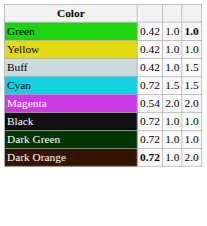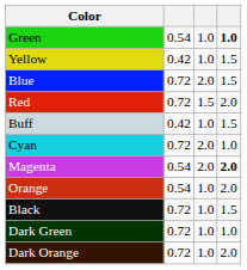Green | column 2: 0.42 -> 0.54
Yellow | column 4: 1.0 -> 1.5
+ row: Blue | 0.72 | 2.0 | 1.5
+ row: Red | 0.72 | 1.5 | 2.0
Cyan | column 3: 1.5 -> 2.0
Cyan | column 4: 1.5 -> 1.0
Magenta | column 4: normal -> bold
+ row: Orange | 0.54 | 1.0 | 2.0
Black | column 4: 1.0 -> 1.5
Dark Orange | column 2: bold -> normal
